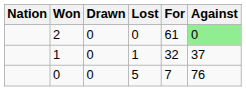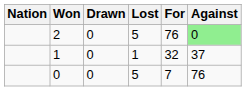2 | Lost: 0 -> 5
2 | For: 61 -> 76
